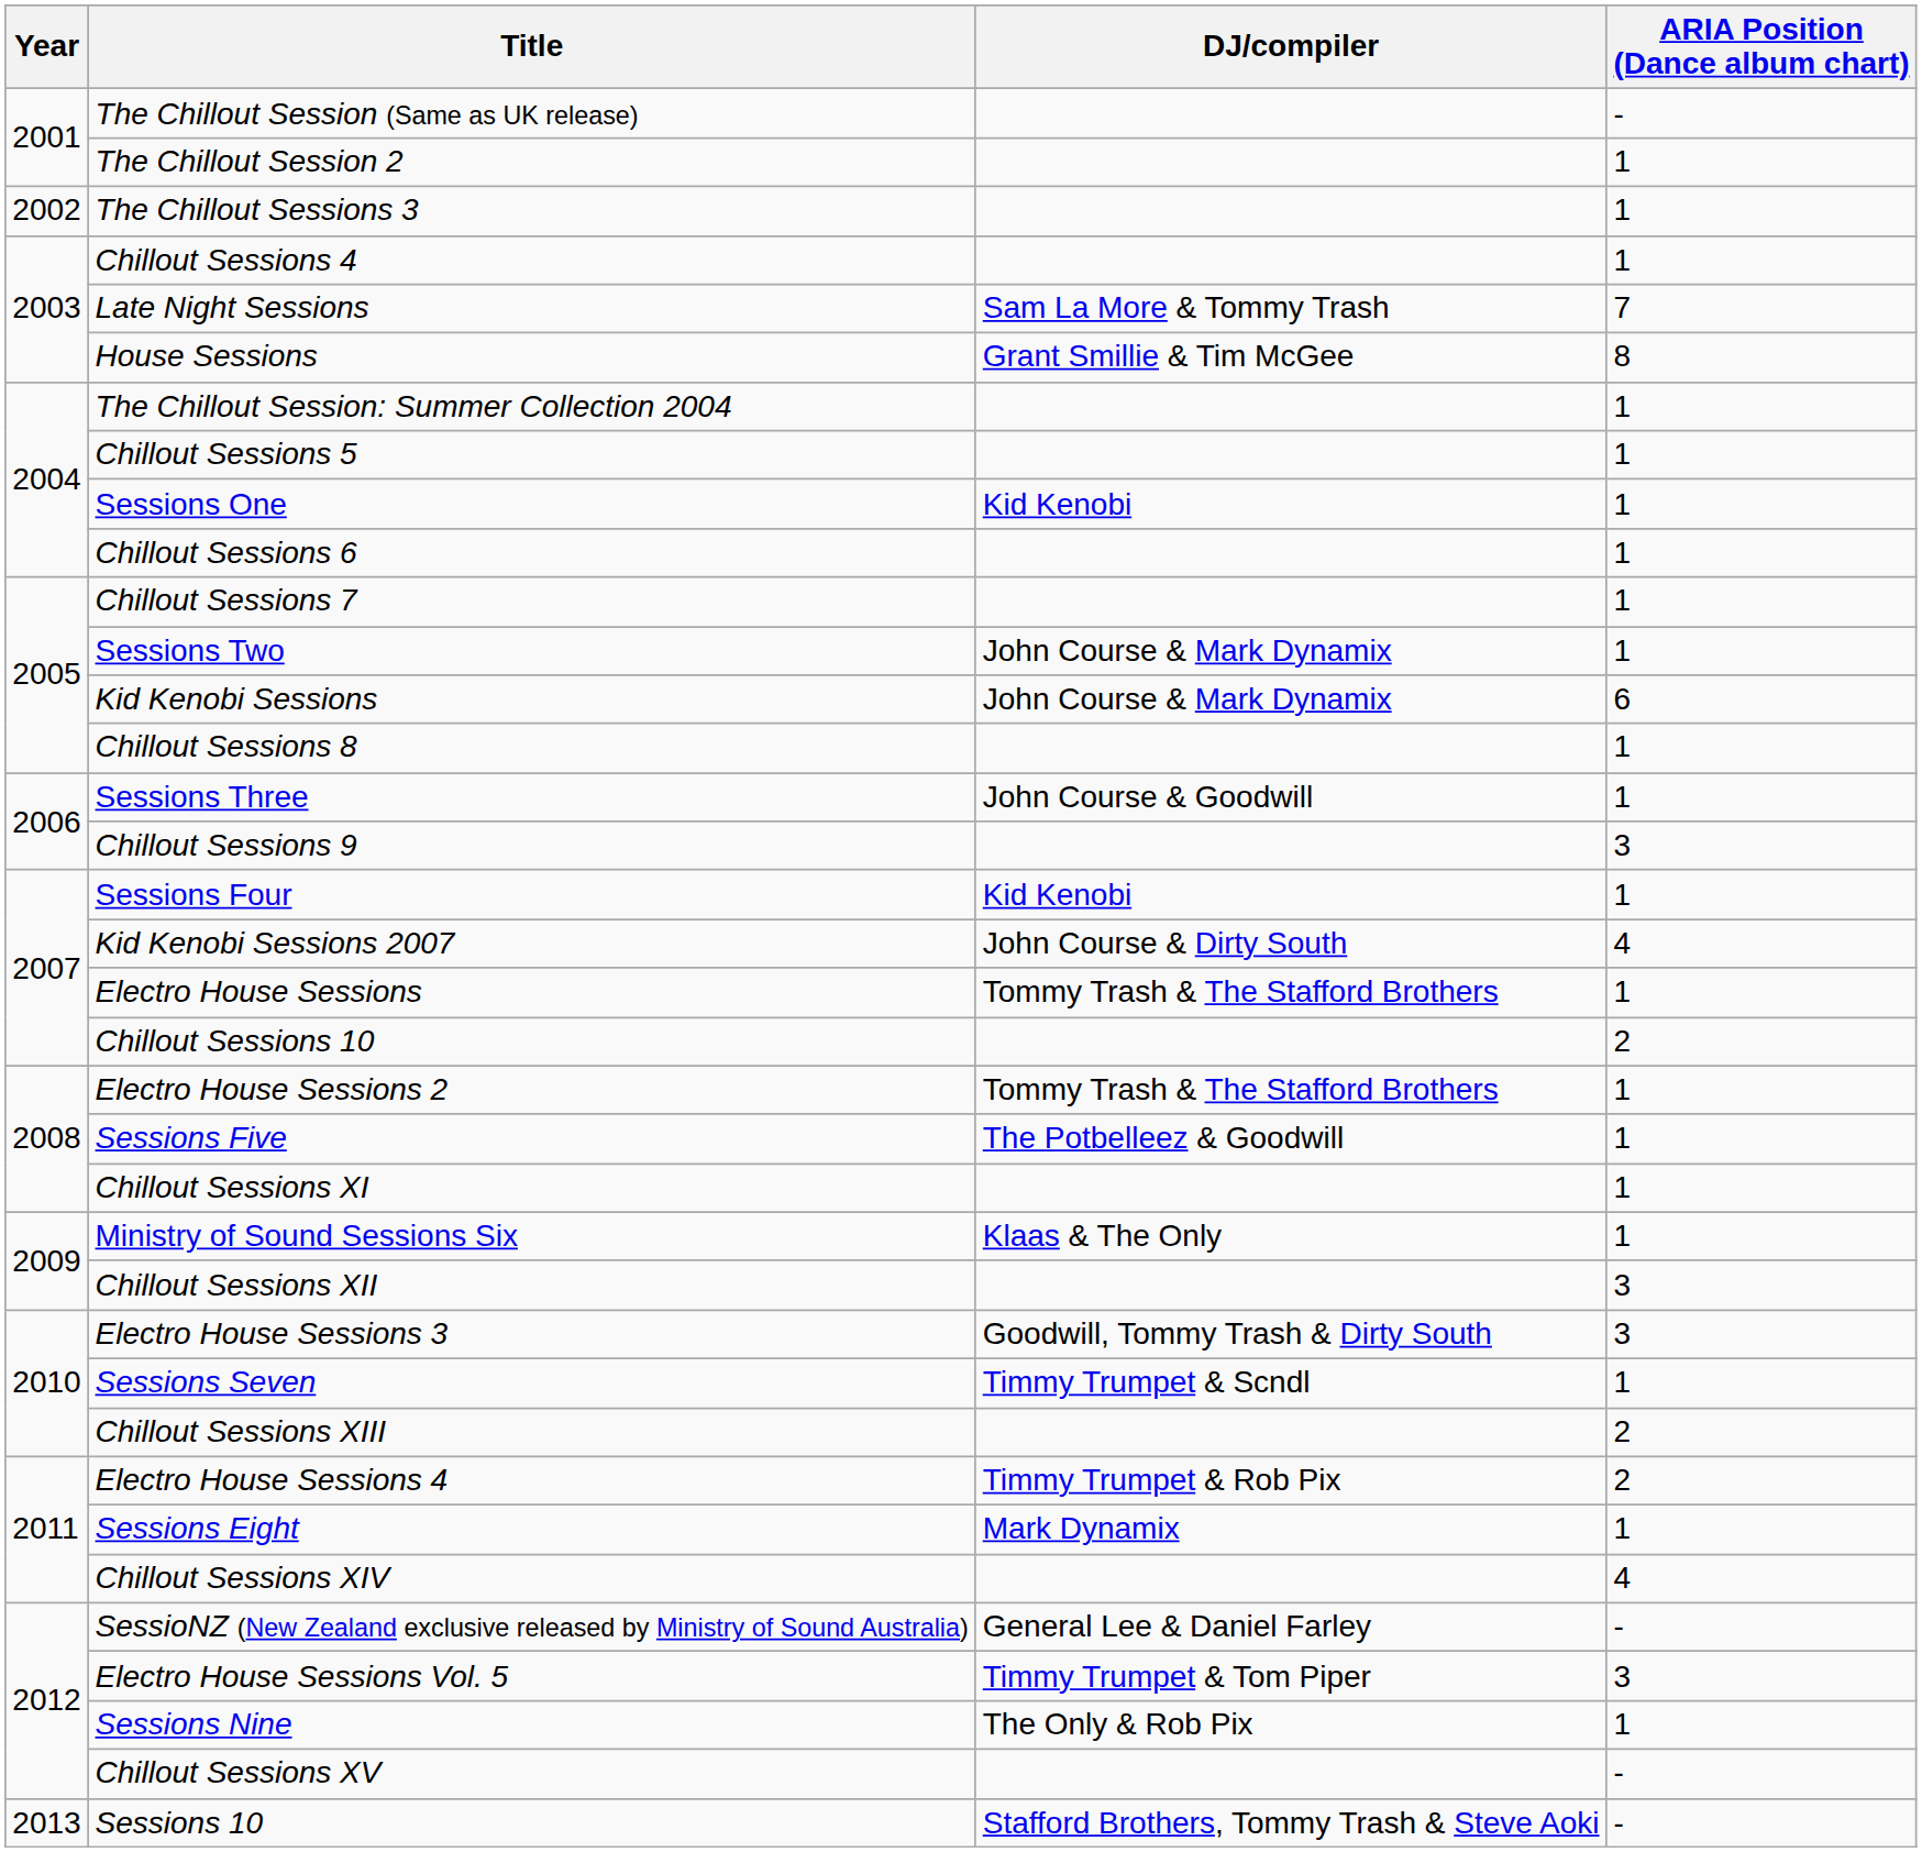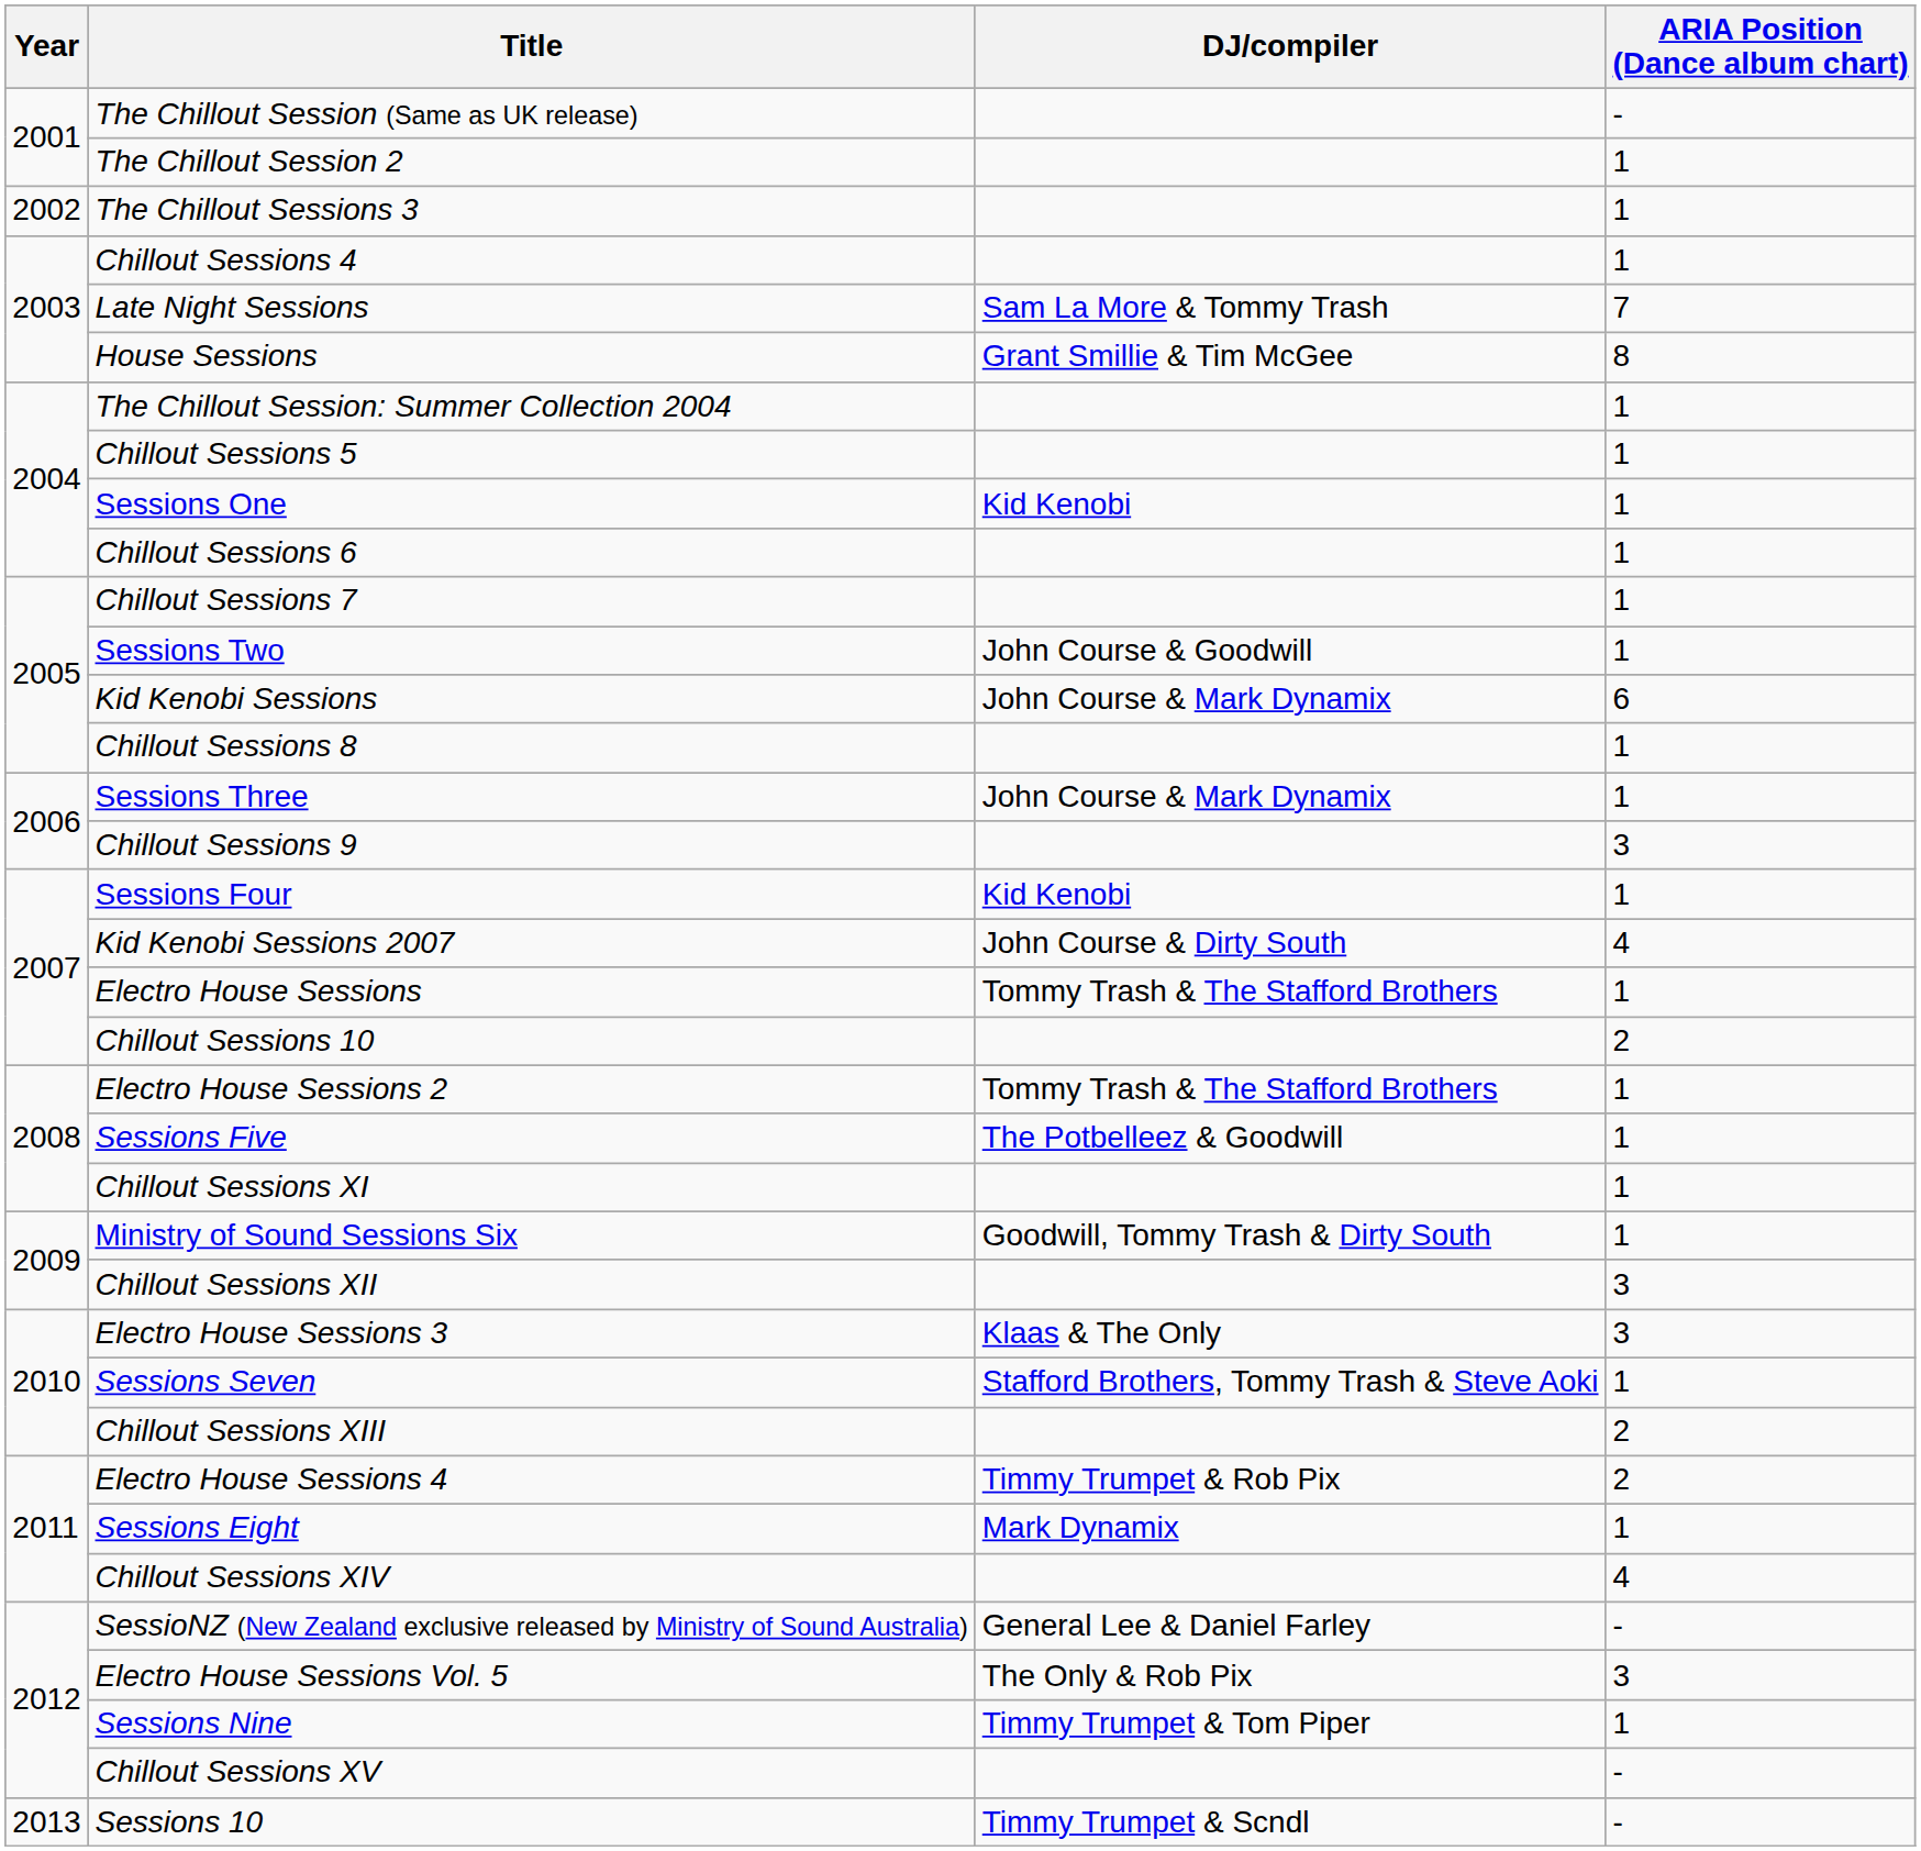Sessions Two | DJ/compiler: John Course & Mark Dynamix -> John Course & Goodwill
Sessions Three | DJ/compiler: John Course & Goodwill -> John Course & Mark Dynamix
Ministry of Sound Sessions Six | DJ/compiler: Klaas & The Only -> Goodwill, Tommy Trash & Dirty South
Electro House Sessions 3 | DJ/compiler: Goodwill, Tommy Trash & Dirty South -> Klaas & The Only
Sessions Seven | DJ/compiler: Timmy Trumpet & Scndl -> Stafford Brothers, Tommy Trash & Steve Aoki
Electro House Sessions Vol. 5 | DJ/compiler: Timmy Trumpet & Tom Piper -> The Only & Rob Pix
Sessions Nine | DJ/compiler: The Only & Rob Pix -> Timmy Trumpet & Tom Piper
Sessions 10 | DJ/compiler: Stafford Brothers, Tommy Trash & Steve Aoki -> Timmy Trumpet & Scndl
